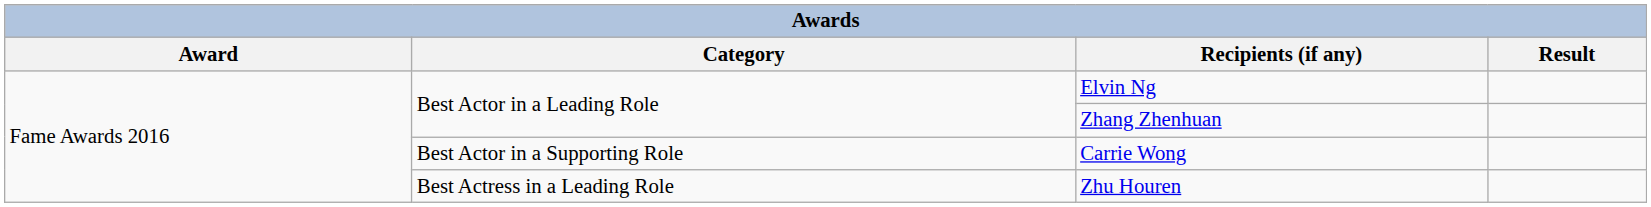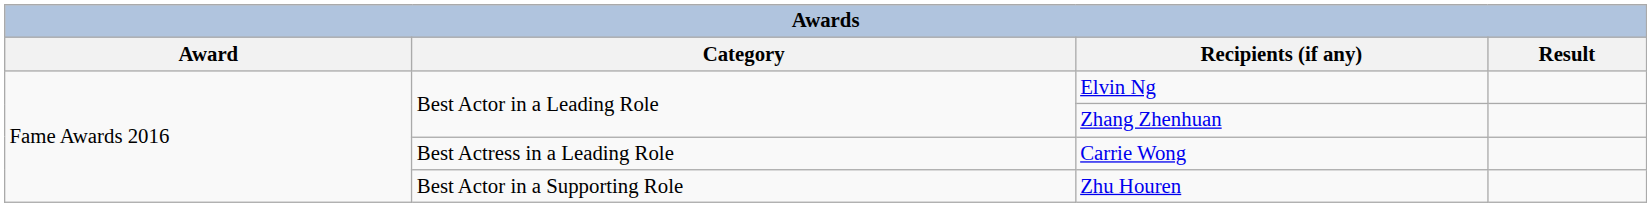Carrie Wong | Category: Best Actor in a Supporting Role -> Best Actress in a Leading Role
Zhu Houren | Category: Best Actress in a Leading Role -> Best Actor in a Supporting Role
